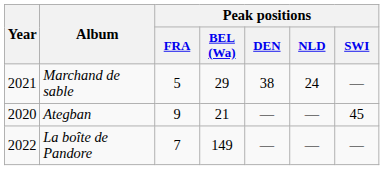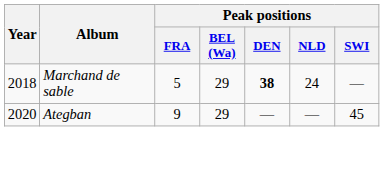Marchand de sable | Year: 2021 -> 2018
Marchand de sable | Peak positions / DEN: normal -> bold
Ategban | Peak positions / BEL (Wa): 21 -> 29
- row: 2022 | La boîte de Pandore | 7 | 149 | — | — | —
